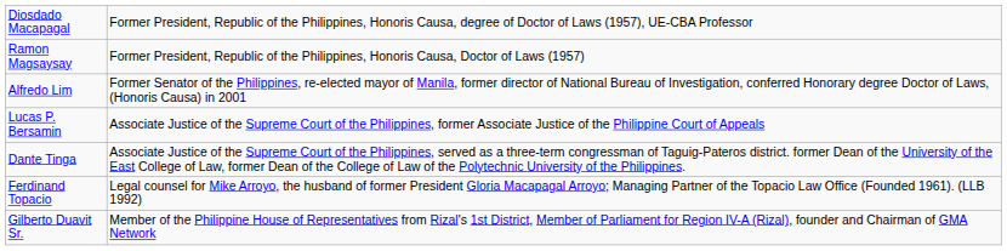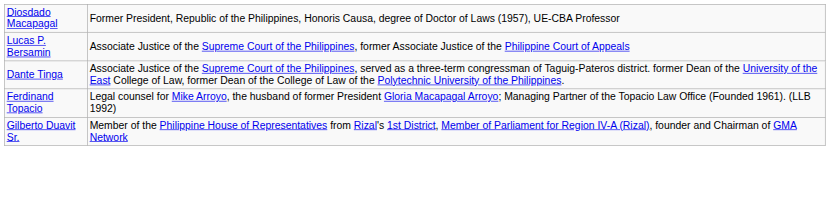- row: Ramon Magsaysay | Former President, Republic of the Philippines, Honoris Causa, Doctor of Laws (1957)
- row: Alfredo Lim | Former Senator of the Philippines, re-elected mayor of Manila, former director of National Bureau of Investigation, conferred Honorary degree Doctor of Laws, (Honoris Causa) in 2001
